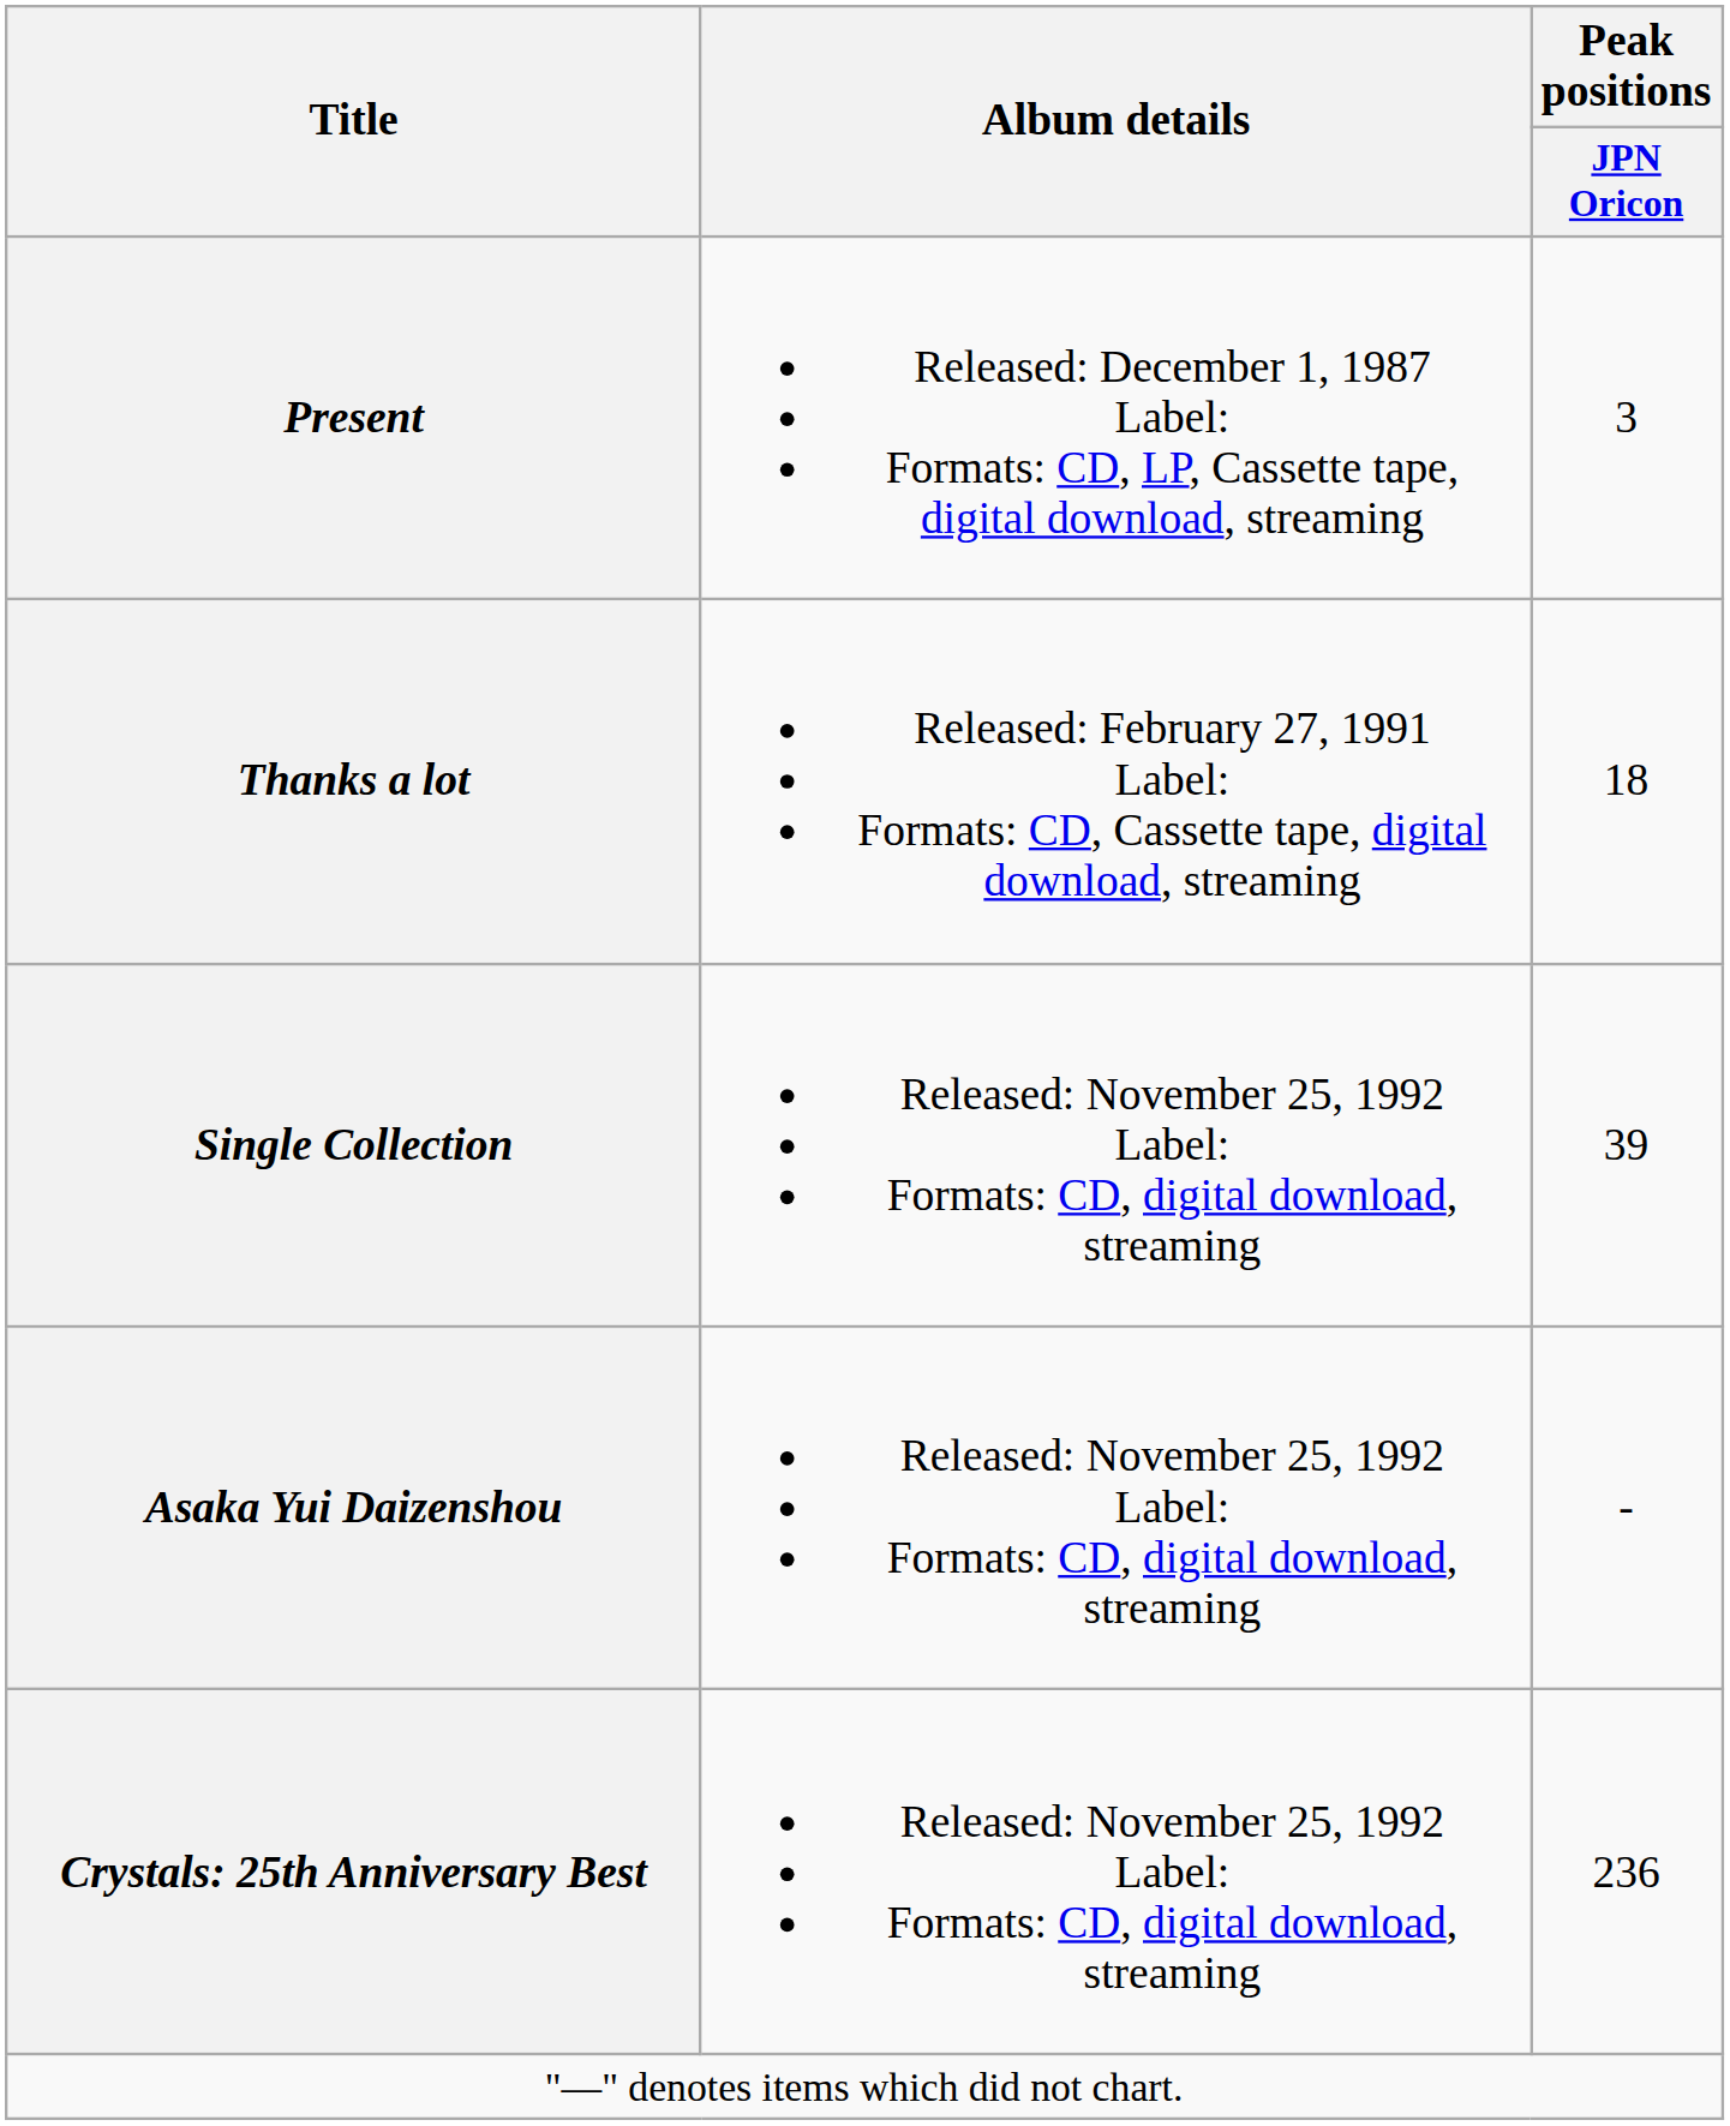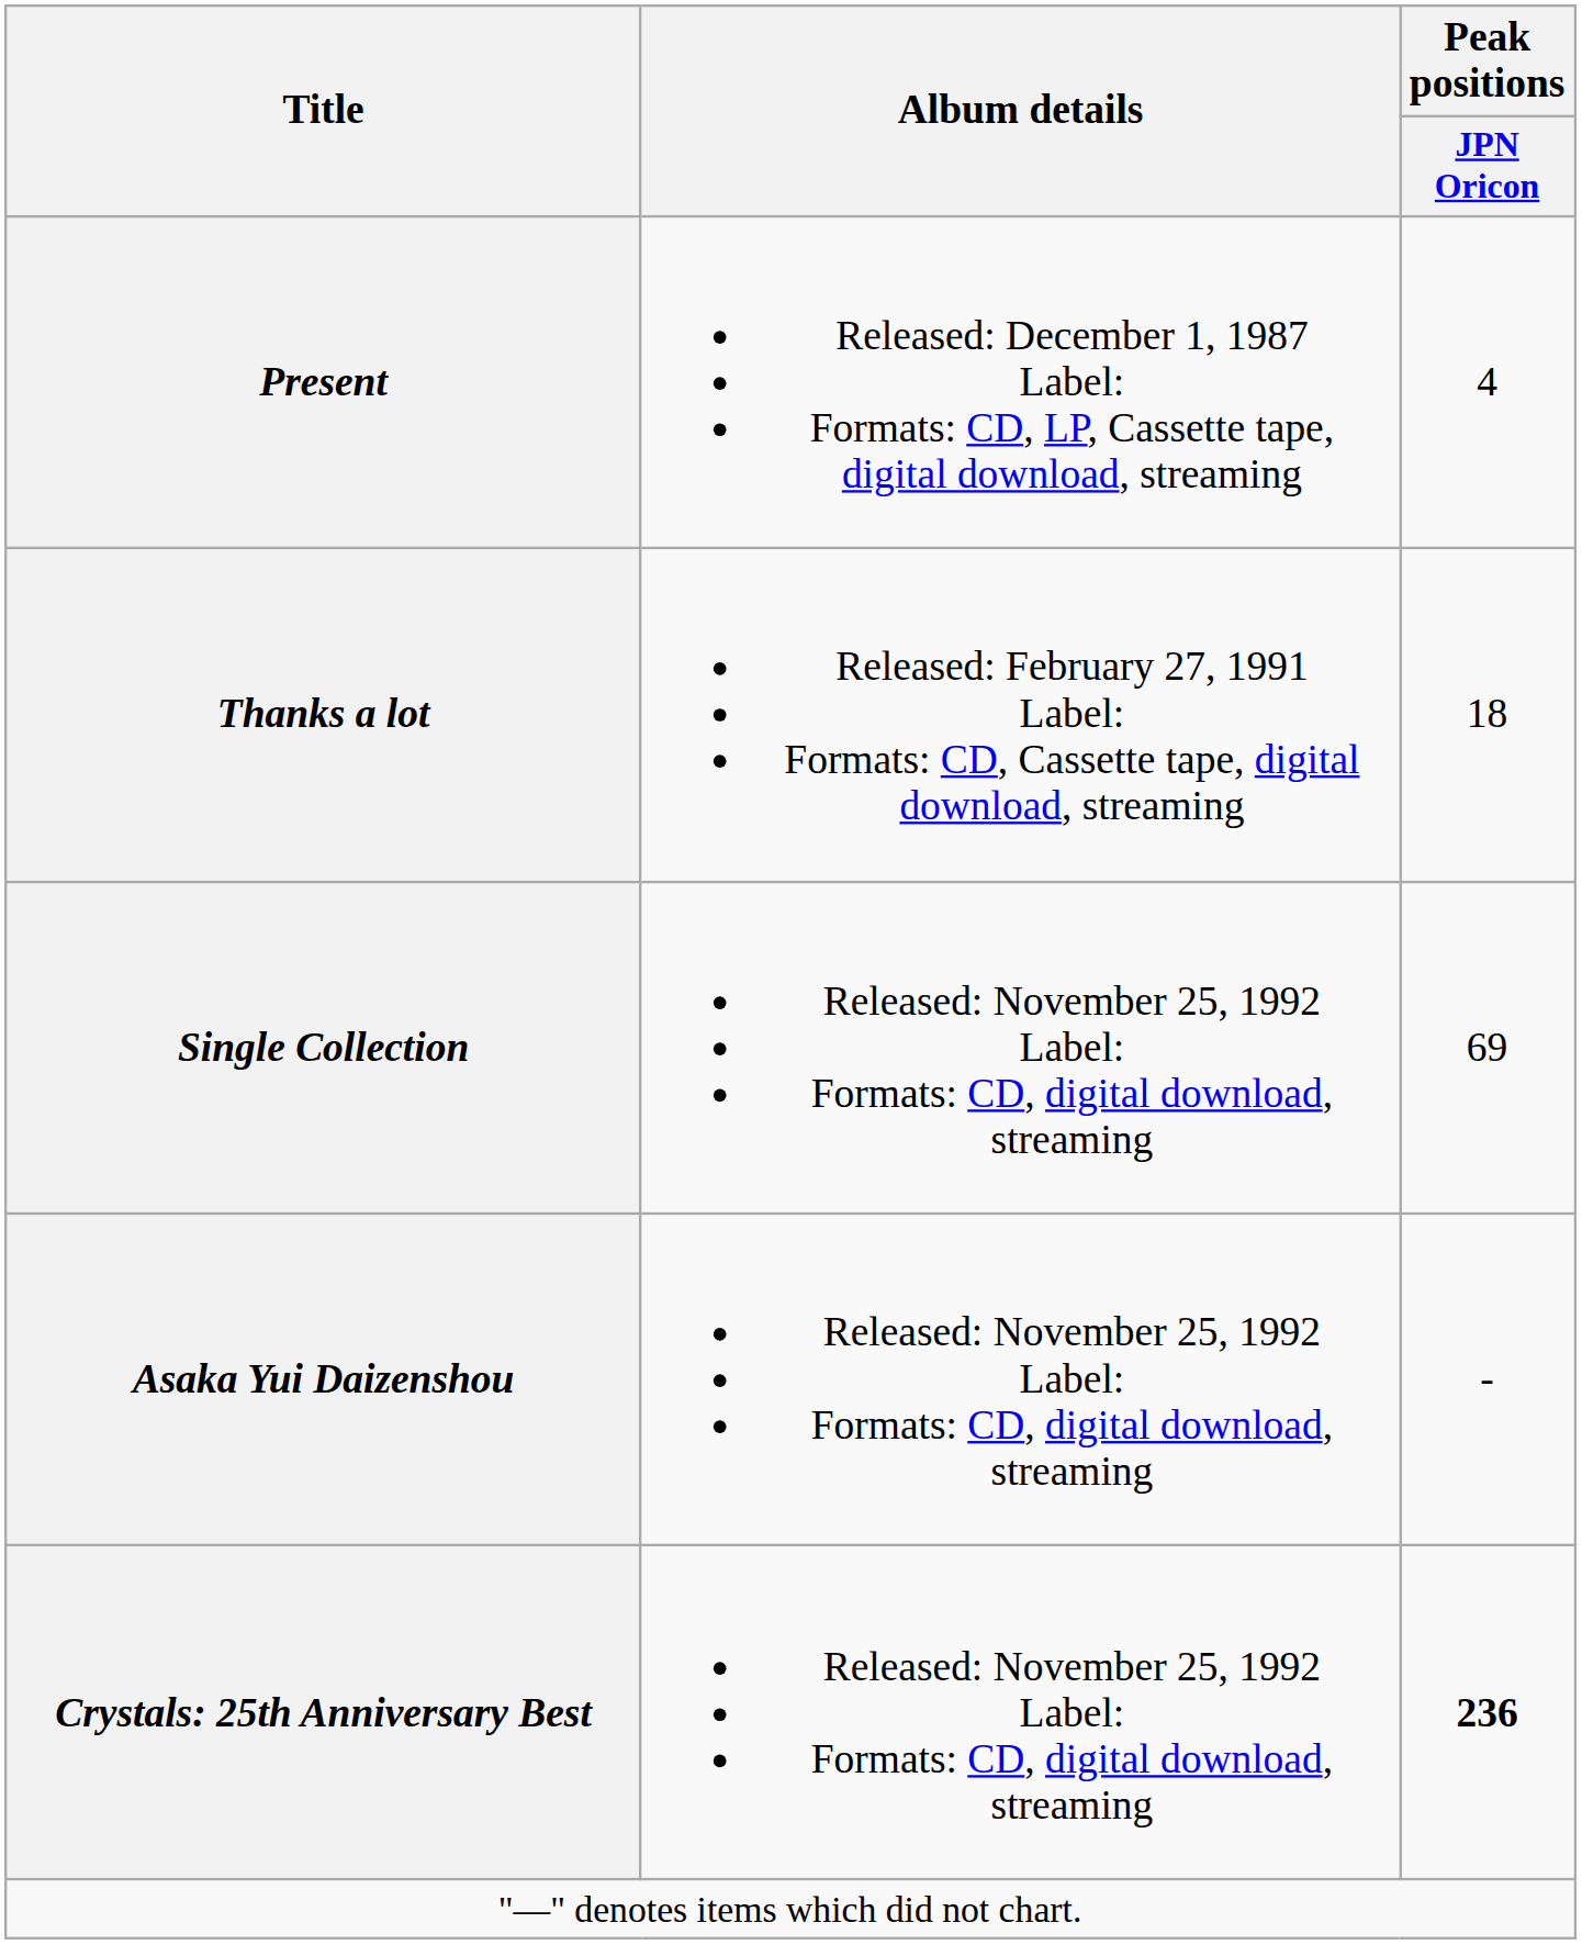Present | Peak positions / JPN Oricon: 3 -> 4
Single Collection | Peak positions / JPN Oricon: 39 -> 69
Crystals: 25th Anniversary Best | Peak positions / JPN Oricon: normal -> bold
